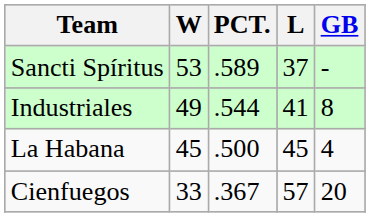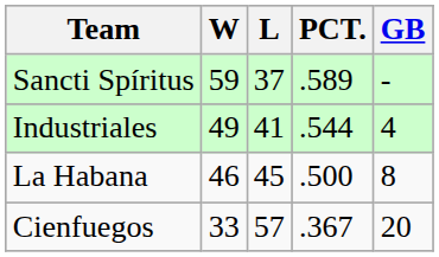columns swapped: L <-> PCT.
Sancti Spíritus | W: 53 -> 59
Industriales | GB: 8 -> 4
La Habana | W: 45 -> 46
La Habana | GB: 4 -> 8
